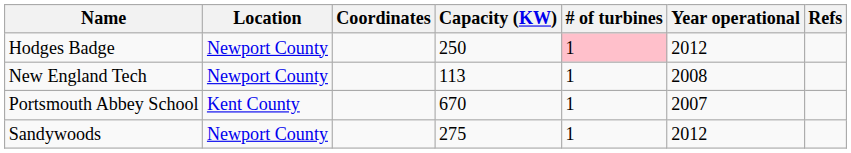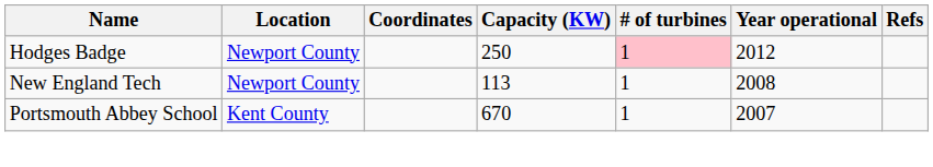- row: Sandywoods | Newport County | 275 | 1 | 2012
